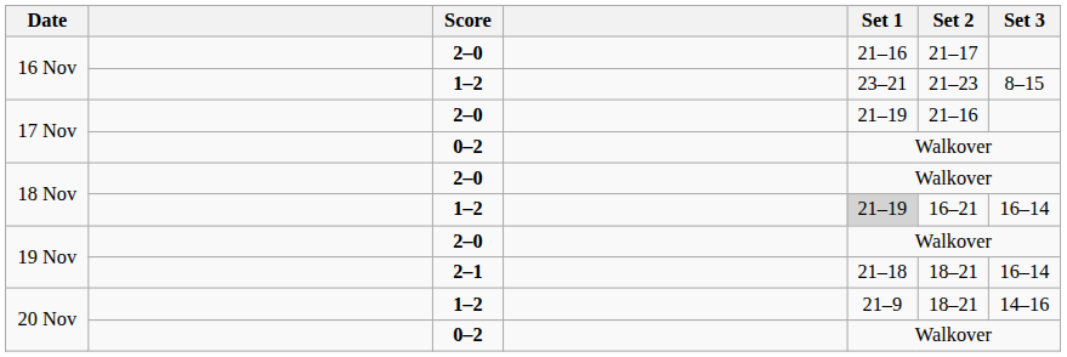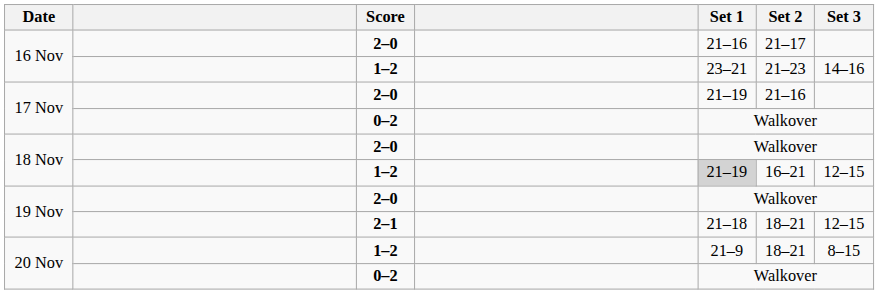16 Nov / 1–2 | Set 3: 8–15 -> 14–16
18 Nov / 1–2 | Set 3: 16–14 -> 12–15
19 Nov / 2–1 | Set 3: 16–14 -> 12–15
20 Nov / 1–2 | Set 3: 14–16 -> 8–15
